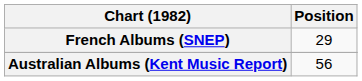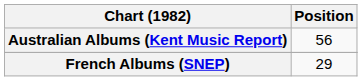rows swapped: Australian Albums (Kent Music Report) <-> French Albums (SNEP)
